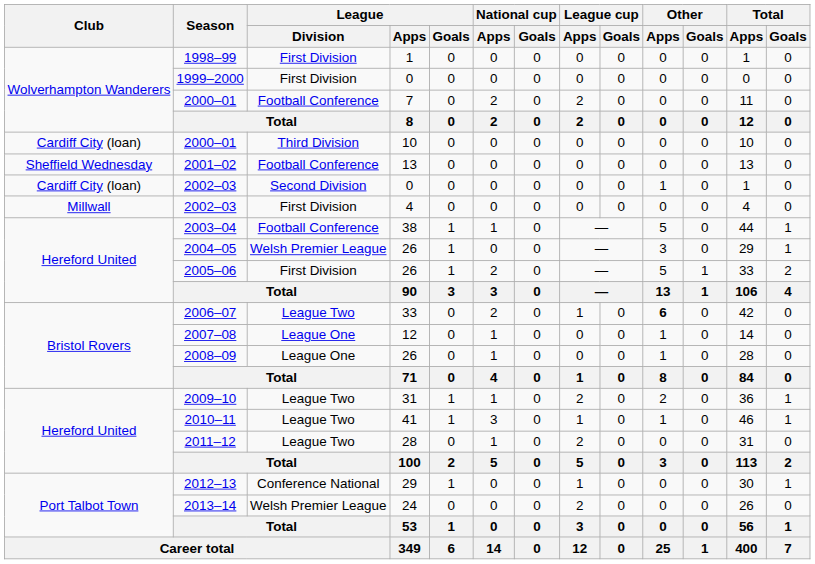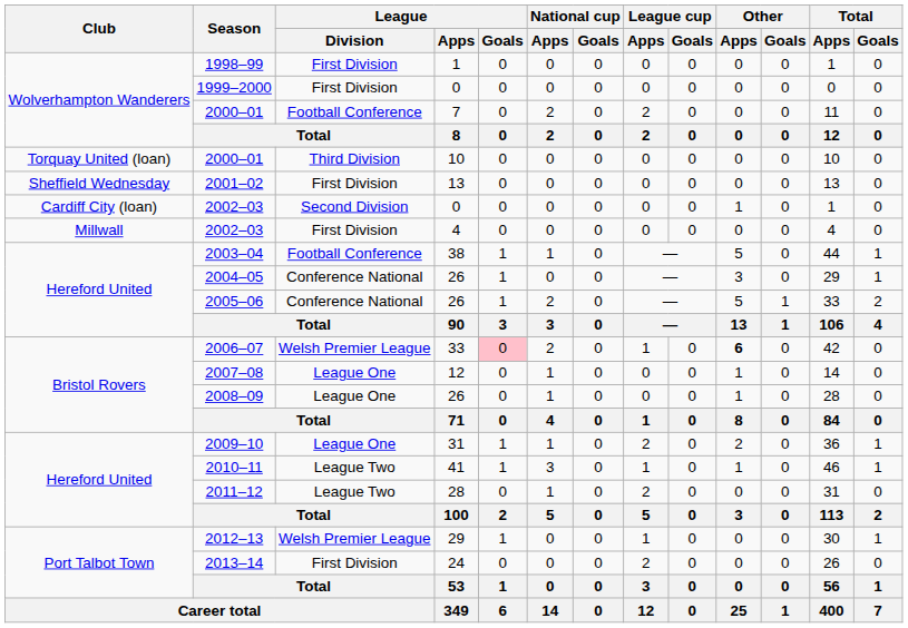2000–01 / 10 | Club: Cardiff City (loan) -> Torquay United (loan)
2001–02 | League / Division: Football Conference -> First Division
2004–05 | League / Division: Welsh Premier League -> Conference National
2005–06 | League / Division: First Division -> Conference National
2006–07 | League / Division: League Two -> Welsh Premier League
2006–07 | League / Goals: no background -> pink background
2009–10 | League / Division: League Two -> League One
2012–13 | League / Division: Conference National -> Welsh Premier League
2013–14 | League / Division: Welsh Premier League -> First Division
